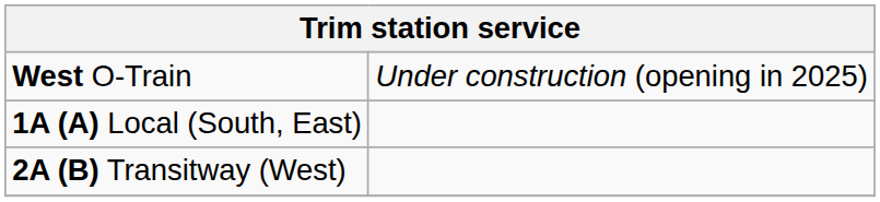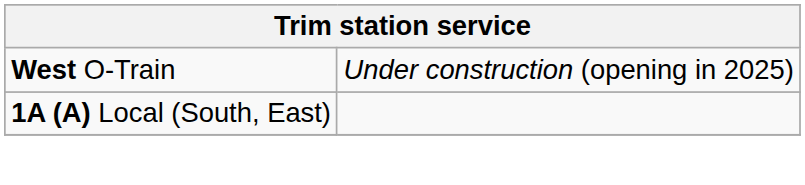- row: 2A (B) Transitway (West)
